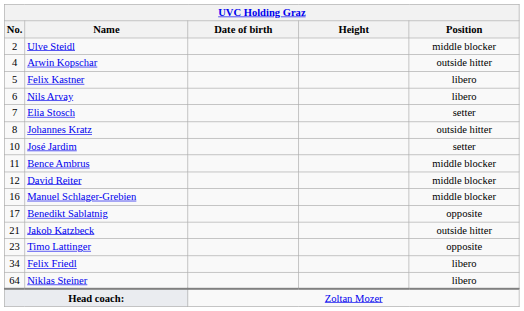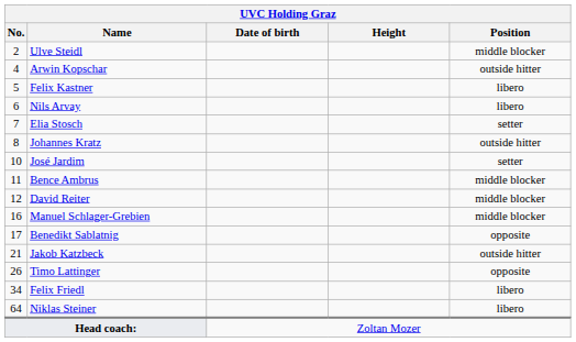Timo Lattinger | No.: 23 -> 26
